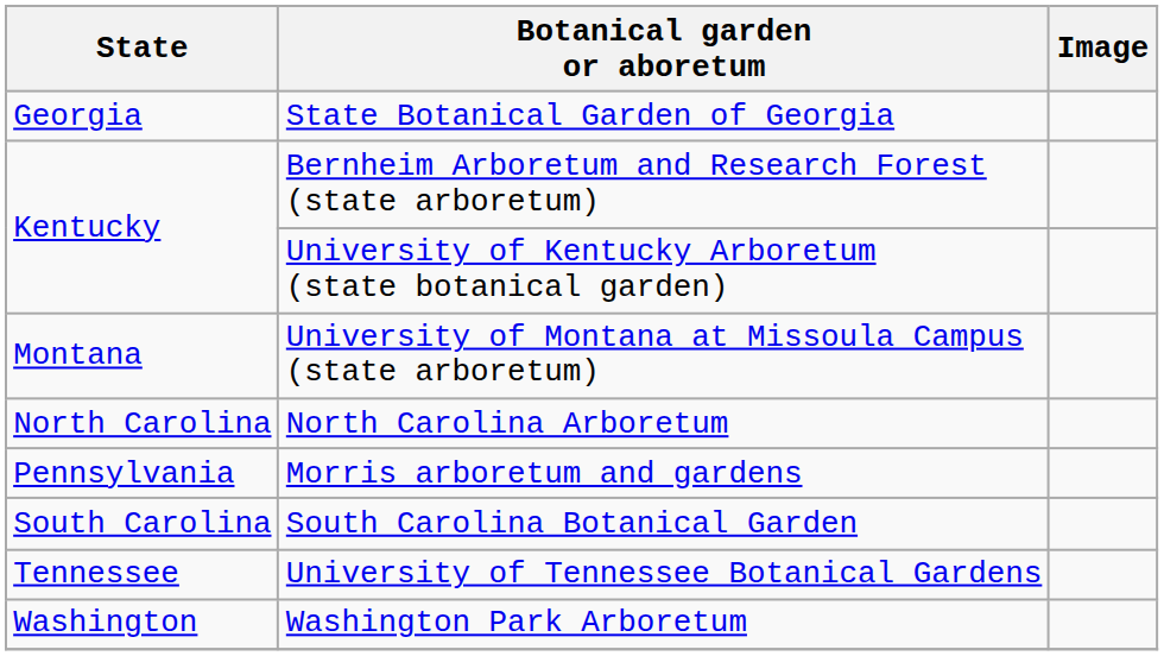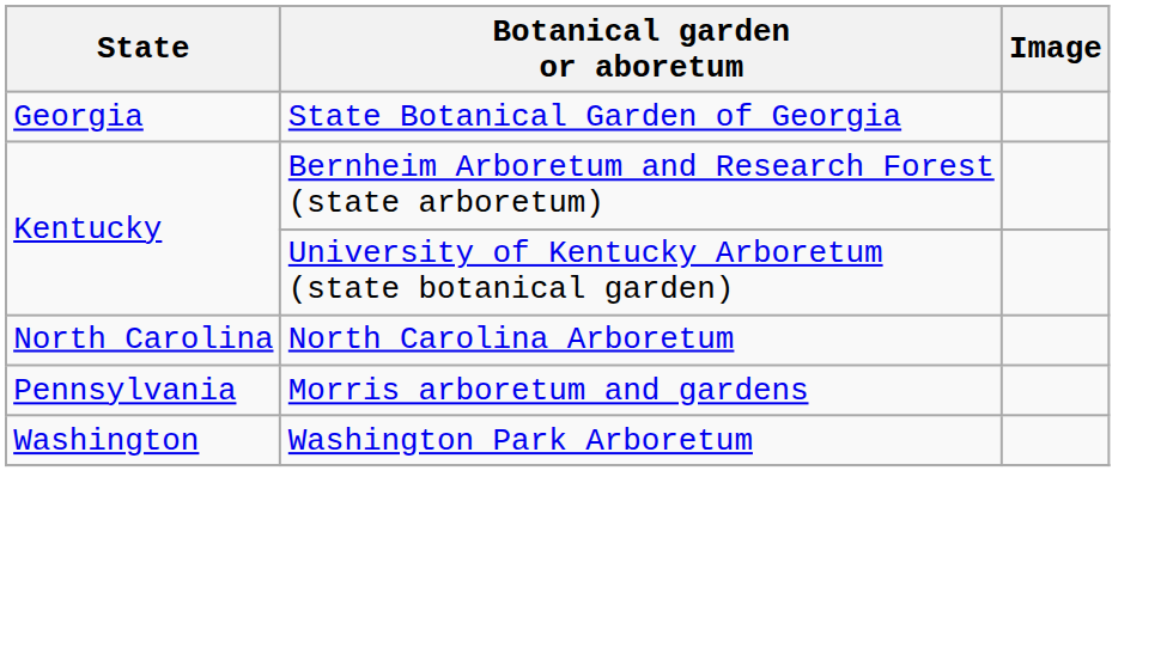- row: Montana | University of Montana at Missoula Campus (state arboretum)
- row: South Carolina | South Carolina Botanical Garden
- row: Tennessee | University of Tennessee Botanical Gardens
